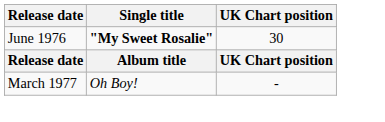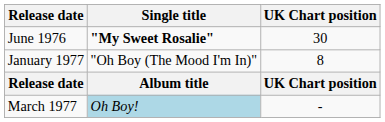+ row: January 1977 | "Oh Boy (The Mood I'm In)" | 8
March 1977 | Single title: no background -> lightblue background
